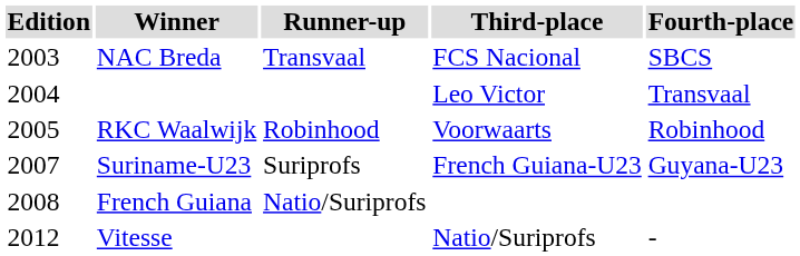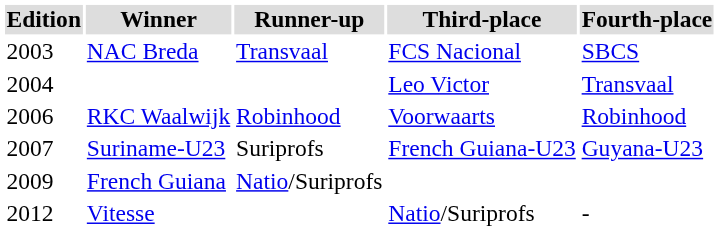RKC Waalwijk | Edition: 2005 -> 2006
French Guiana | Edition: 2008 -> 2009
